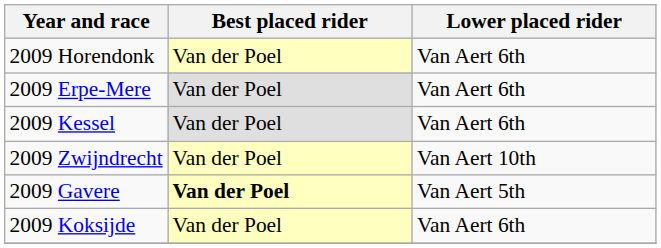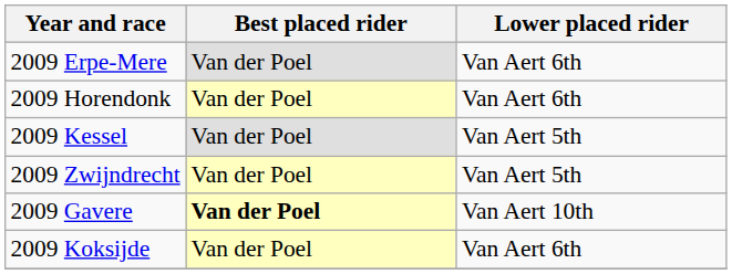rows swapped: 2009 Horendonk <-> 2009 Erpe-Mere
2009 Kessel | Lower placed rider: Van Aert 6th -> Van Aert 5th
2009 Zwijndrecht | Lower placed rider: Van Aert 10th -> Van Aert 5th
2009 Gavere | Lower placed rider: Van Aert 5th -> Van Aert 10th
